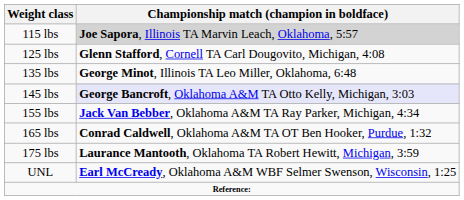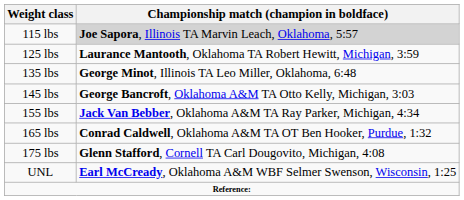125 lbs | Championship match (champion in boldface): Glenn Stafford, Cornell TA Carl Dougovito, Michigan, 4:08 -> Laurance Mantooth, Oklahoma TA Robert Hewitt, Michigan, 3:59
145 lbs | Championship match (champion in boldface): lavender background -> no background
175 lbs | Championship match (champion in boldface): Laurance Mantooth, Oklahoma TA Robert Hewitt, Michigan, 3:59 -> Glenn Stafford, Cornell TA Carl Dougovito, Michigan, 4:08
